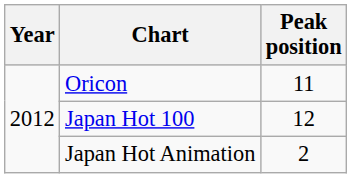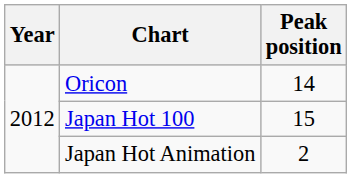Oricon | Peak position: 11 -> 14
Japan Hot 100 | Peak position: 12 -> 15
